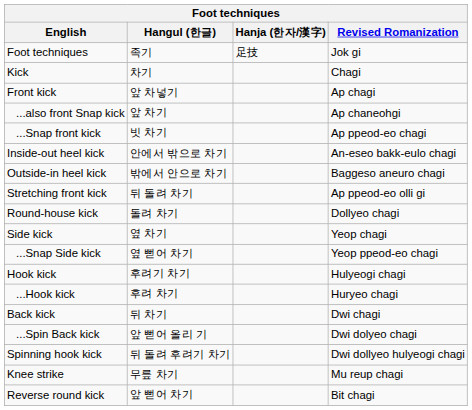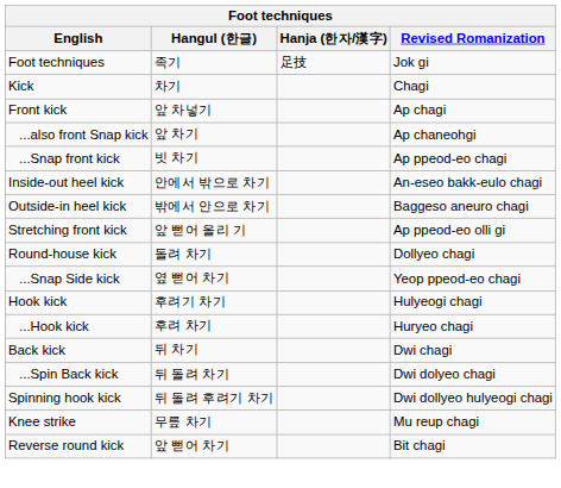Stretching front kick | Hangul (한글): 뒤 돌려 차기 -> 앞 뻗어 올리 기
- row: Side kick | 옆 차기 | Yeop chagi
...Spin Back kick | Hangul (한글): 앞 뻗어 올리 기 -> 뒤 돌려 차기
